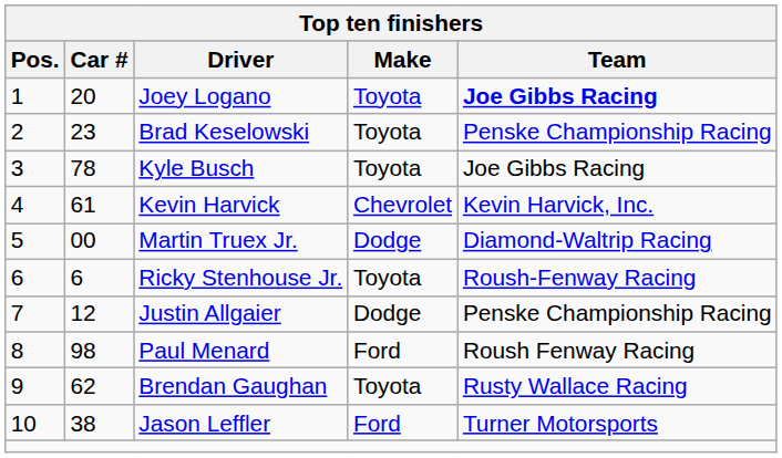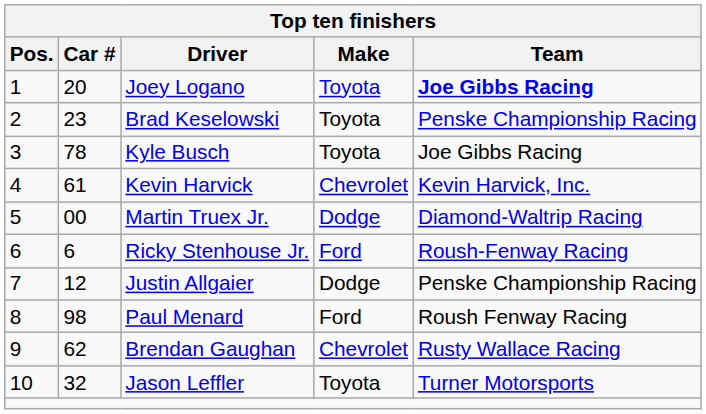Ricky Stenhouse Jr. | Make: Toyota -> Ford
Brendan Gaughan | Make: Toyota -> Chevrolet
Jason Leffler | Car #: 38 -> 32
Jason Leffler | Make: Ford -> Toyota
